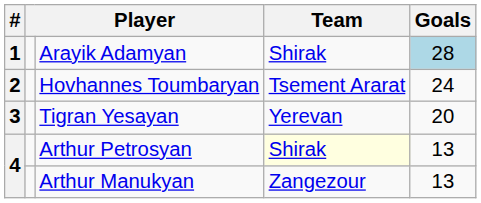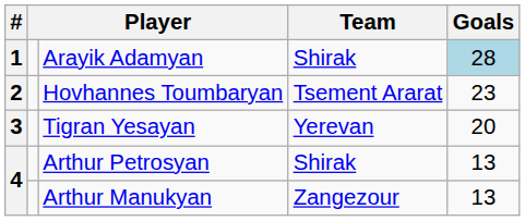Hovhannes Toumbaryan | Goals: 24 -> 23
Arthur Petrosyan | Team: lightyellow background -> no background
